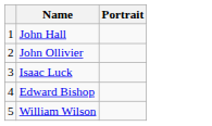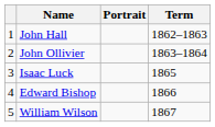+ column: Term | 1862–1863 | 1863–1864 | 1865 | 1866 | 1867
